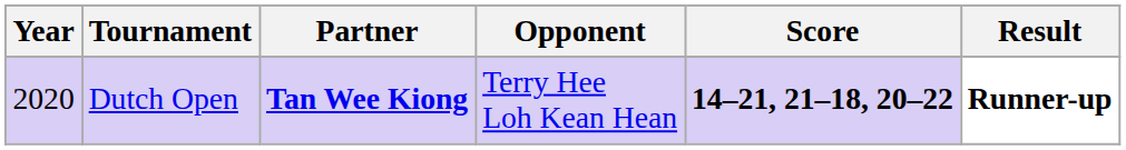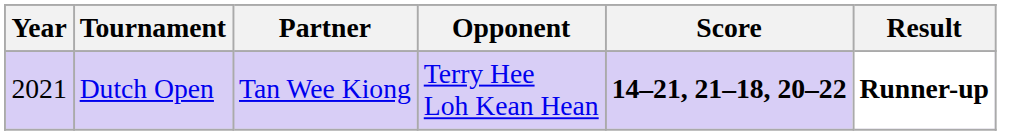Dutch Open | Year: 2020 -> 2021
Dutch Open | Partner: bold -> normal
